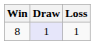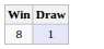- column: Loss | 1
